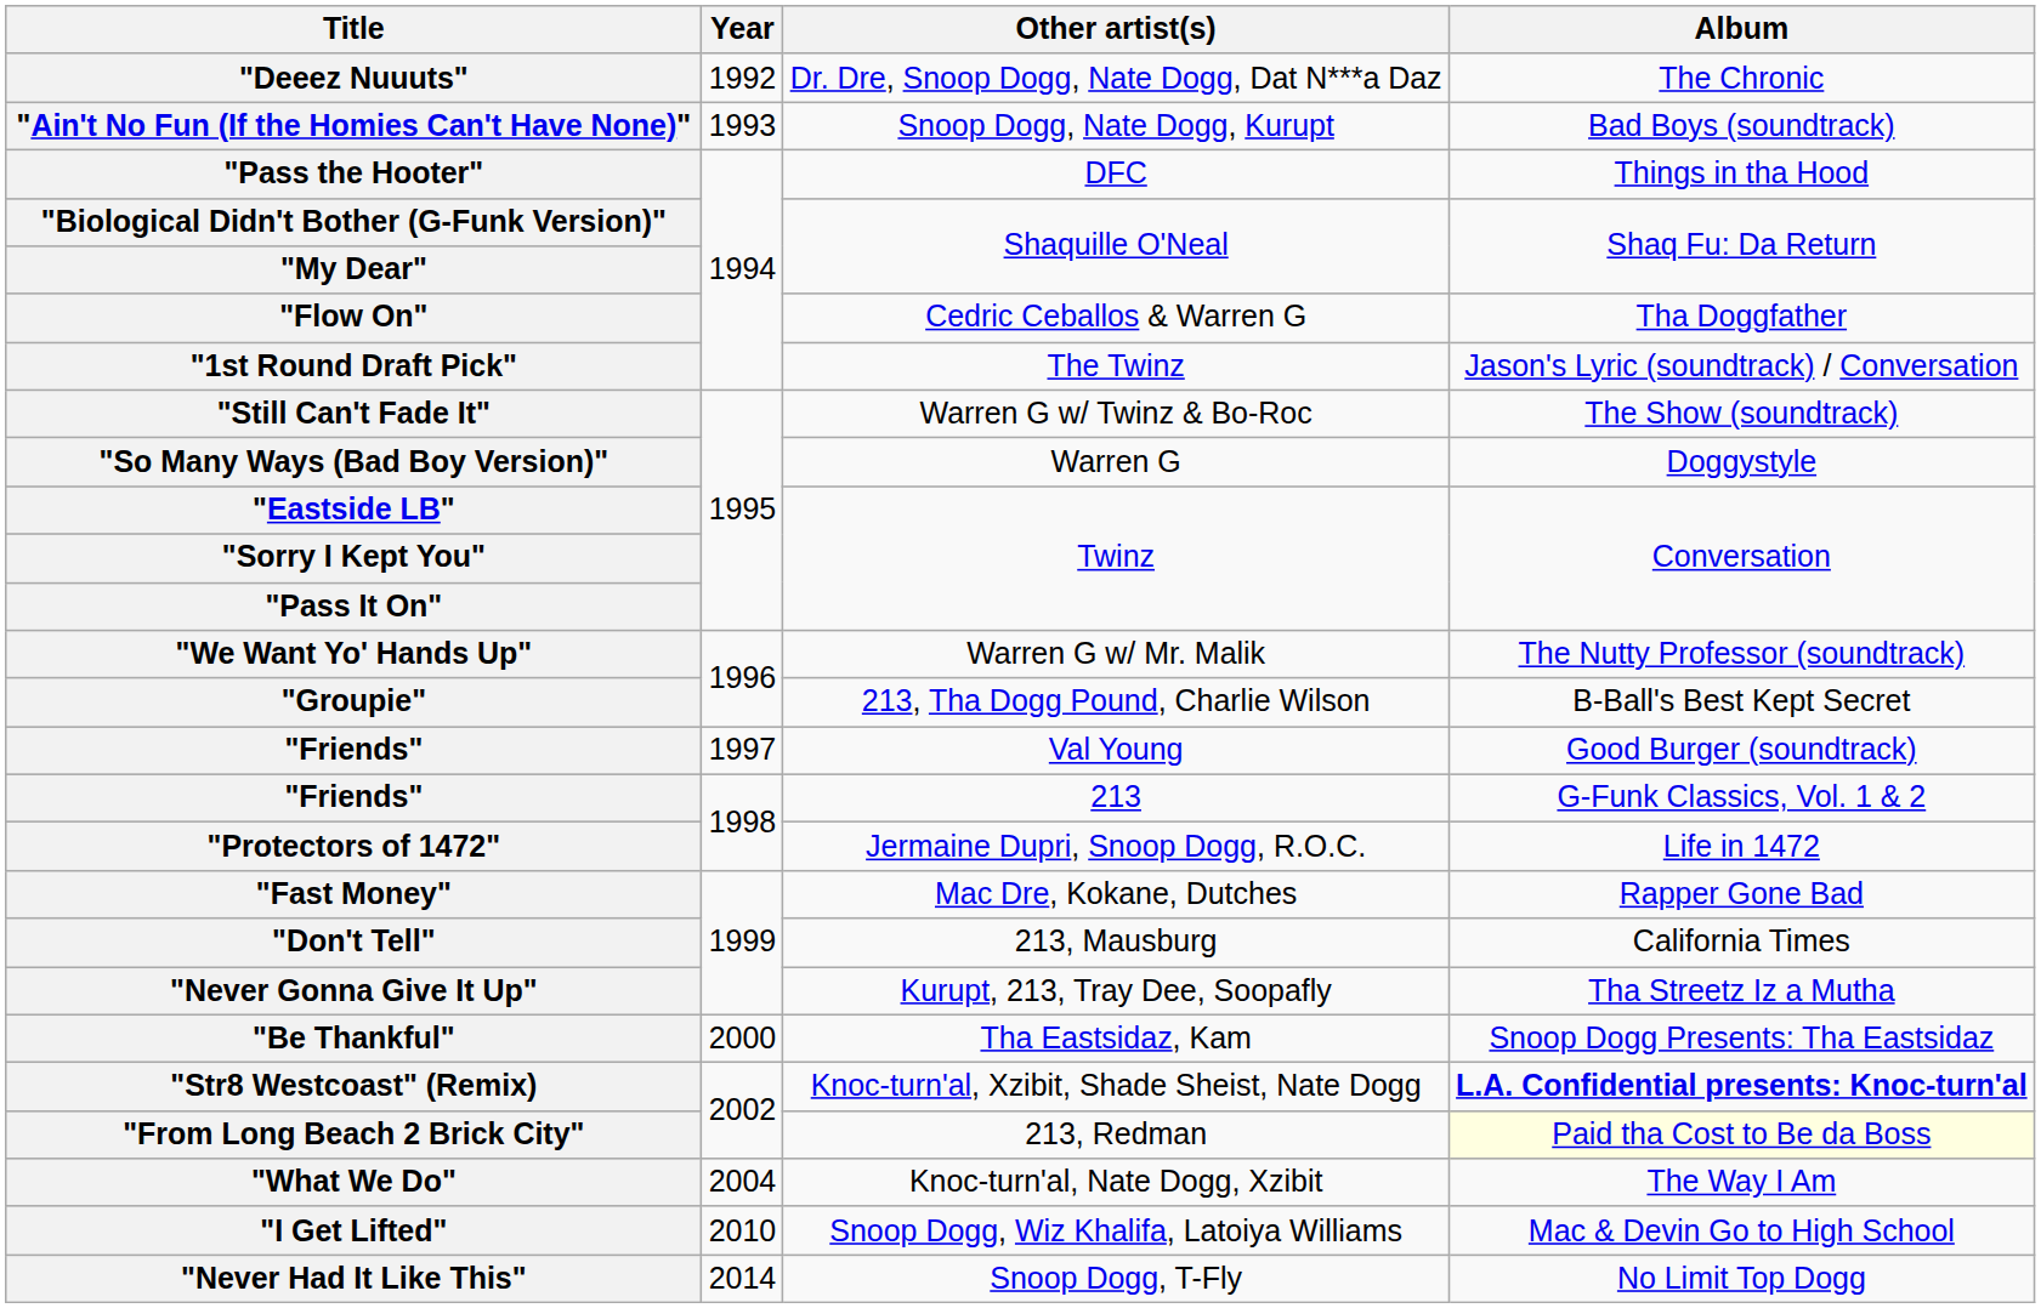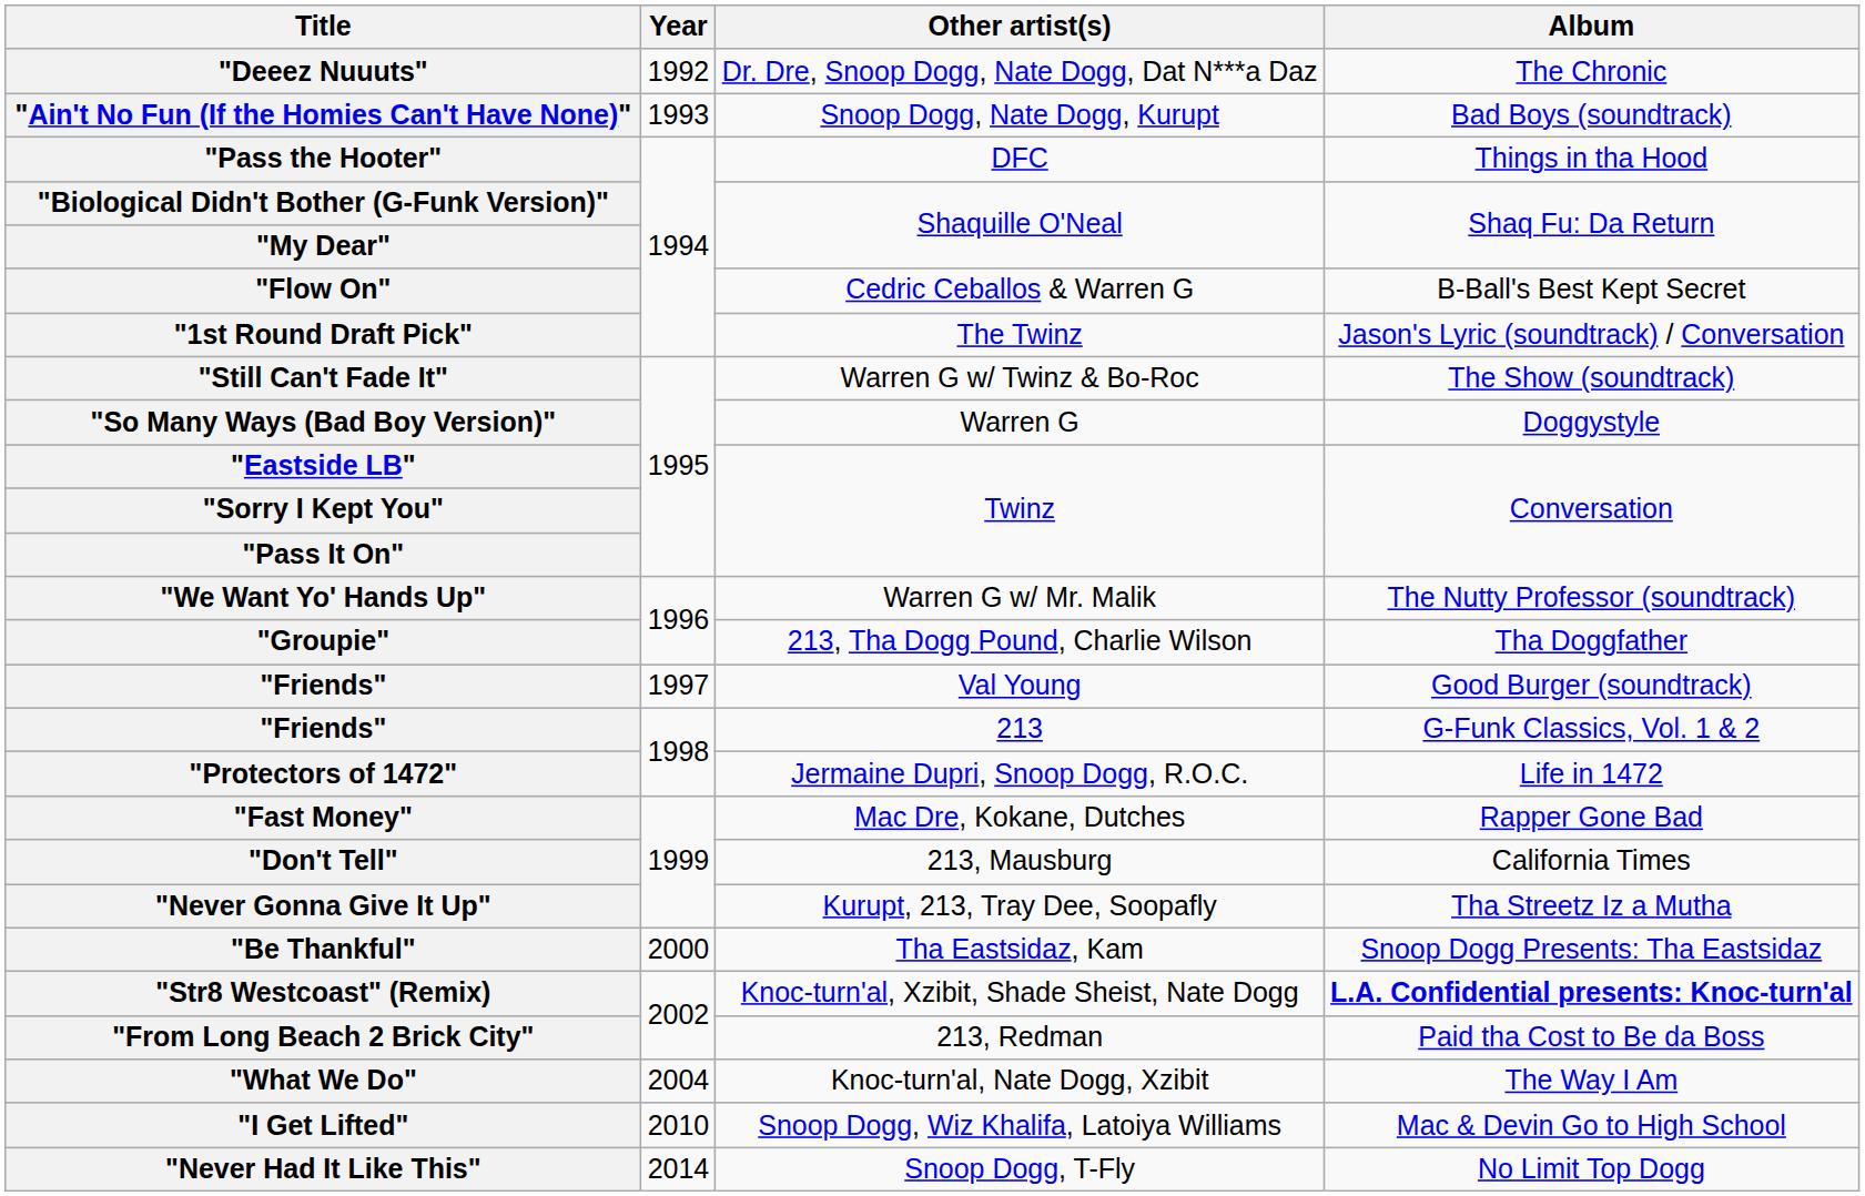"Flow On" | Album: Tha Doggfather -> B-Ball's Best Kept Secret
"Groupie" | Album: B-Ball's Best Kept Secret -> Tha Doggfather
"From Long Beach 2 Brick City" | Album: lightyellow background -> no background
